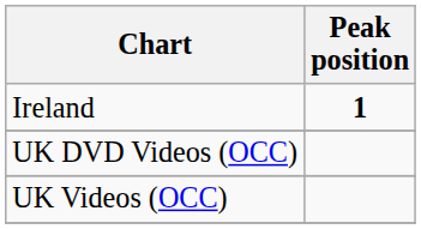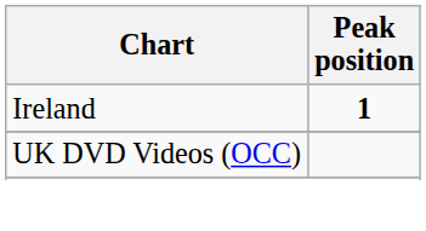- row: UK Videos (OCC)
